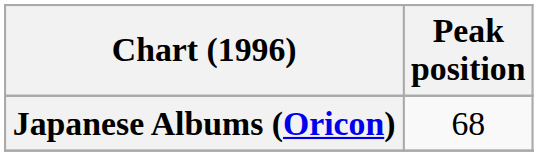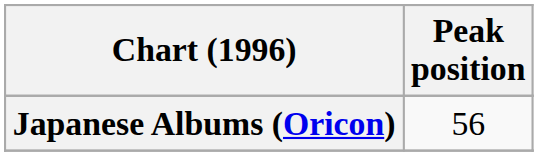Japanese Albums (Oricon) | Peak position: 68 -> 56
